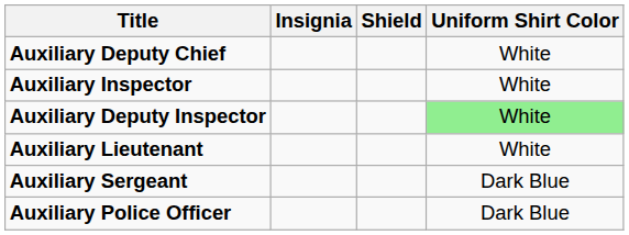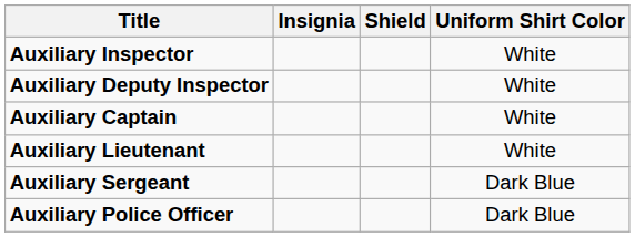- row: Auxiliary Deputy Chief | White
Auxiliary Deputy Inspector | Uniform Shirt Color: lightgreen background -> no background
+ row: Auxiliary Captain | White
